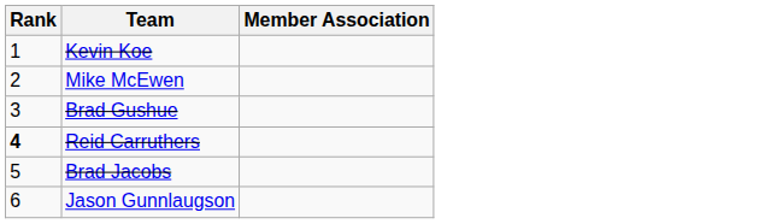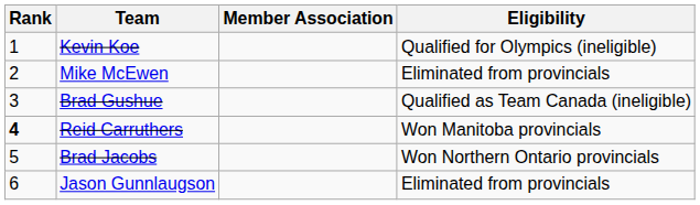+ column: Eligibility | Qualified for Olympics (ineligible) | Eliminated from provincials | Qualified as Team Canada (ineligible) | Won Manitoba provincials | Won Northern Ontario provincials | Eliminated from provincials
